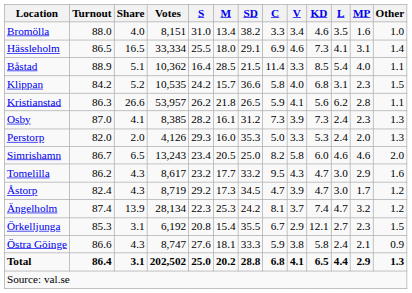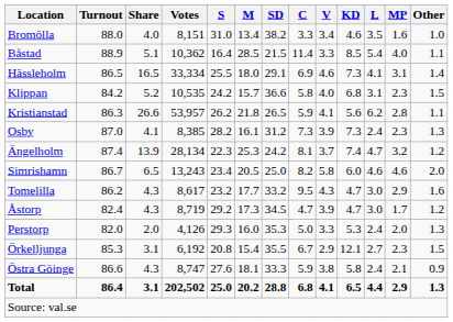rows swapped: Båstad <-> Hässleholm
rows swapped: Perstorp <-> Ängelholm
